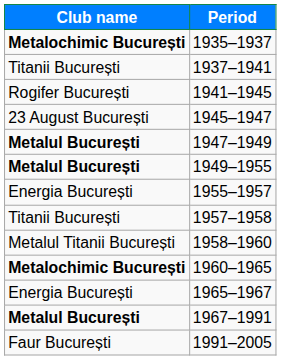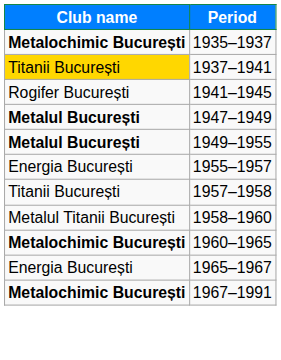1937–1941 | Club name: no background -> gold background
- row: 23 August București | 1945–1947
1967–1991 | Club name: Metalul București -> Metalochimic București
- row: Faur București | 1991–2005
